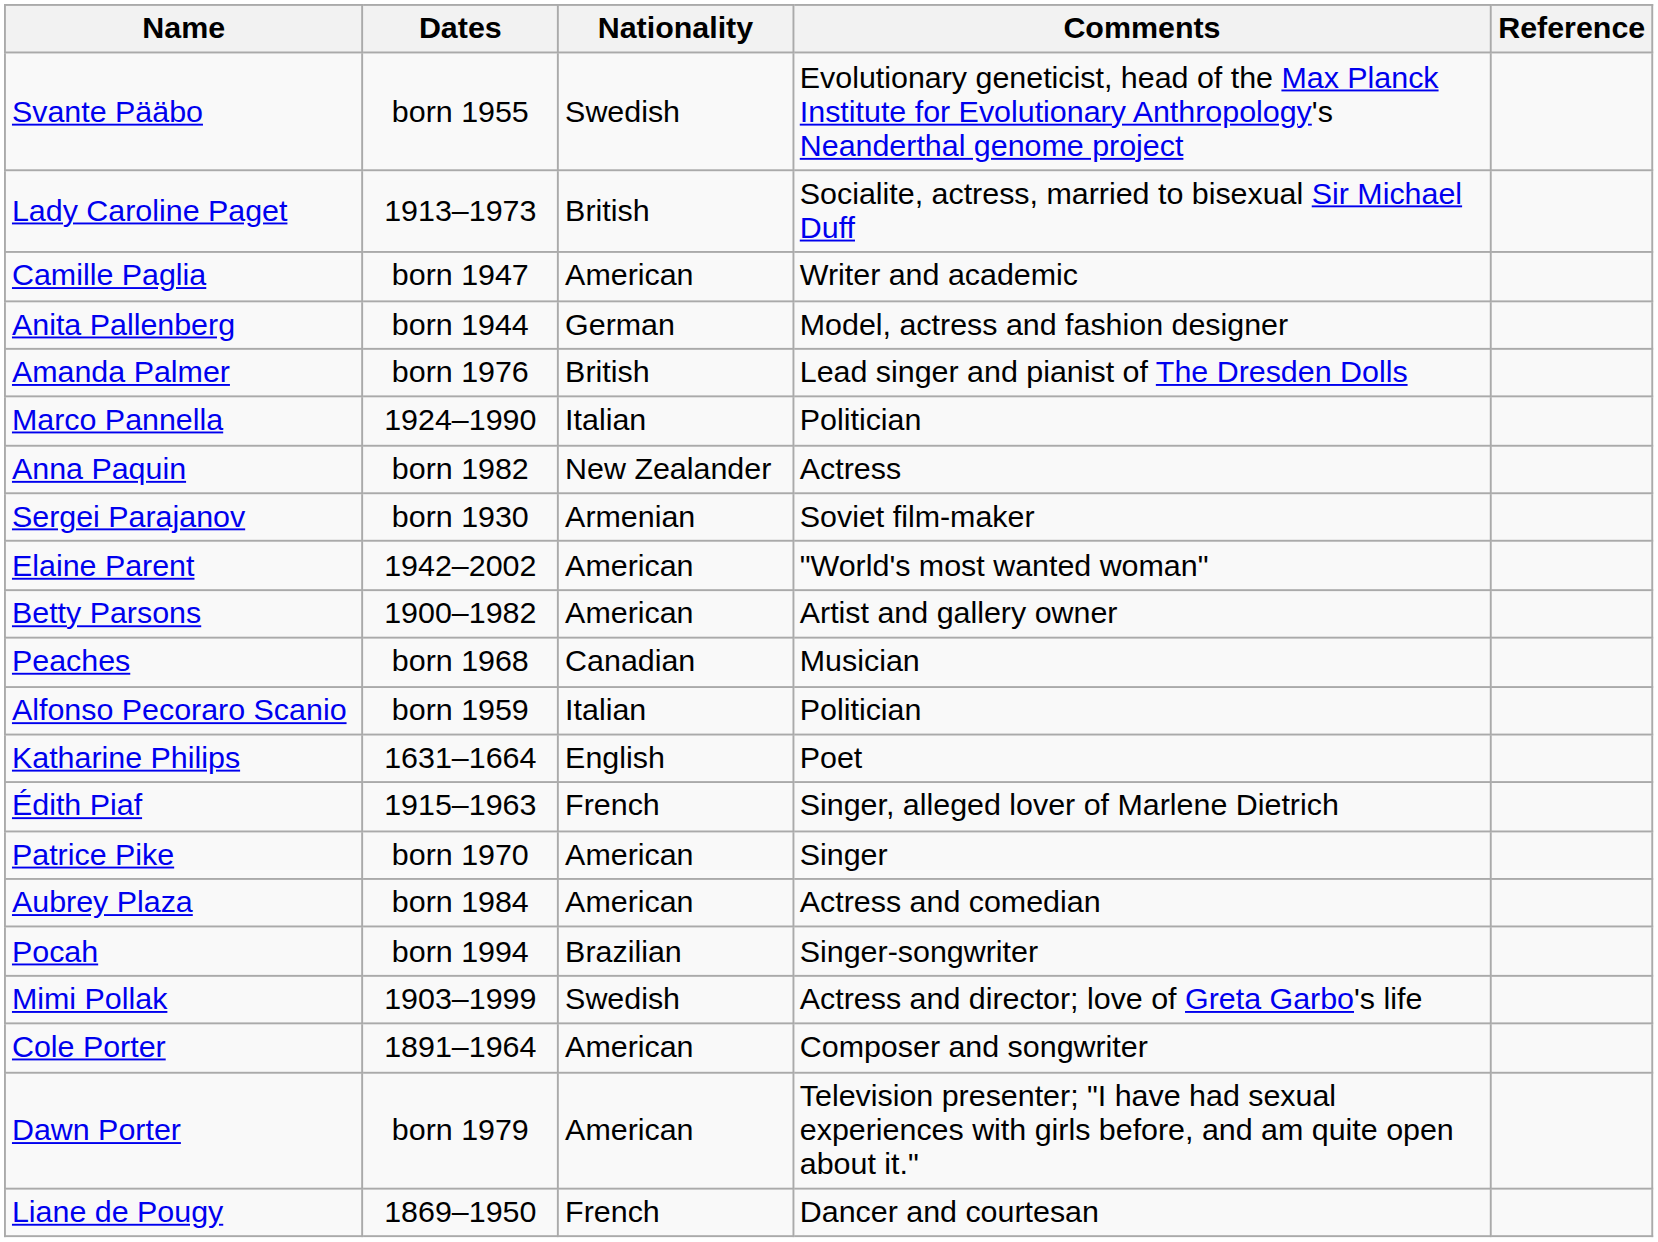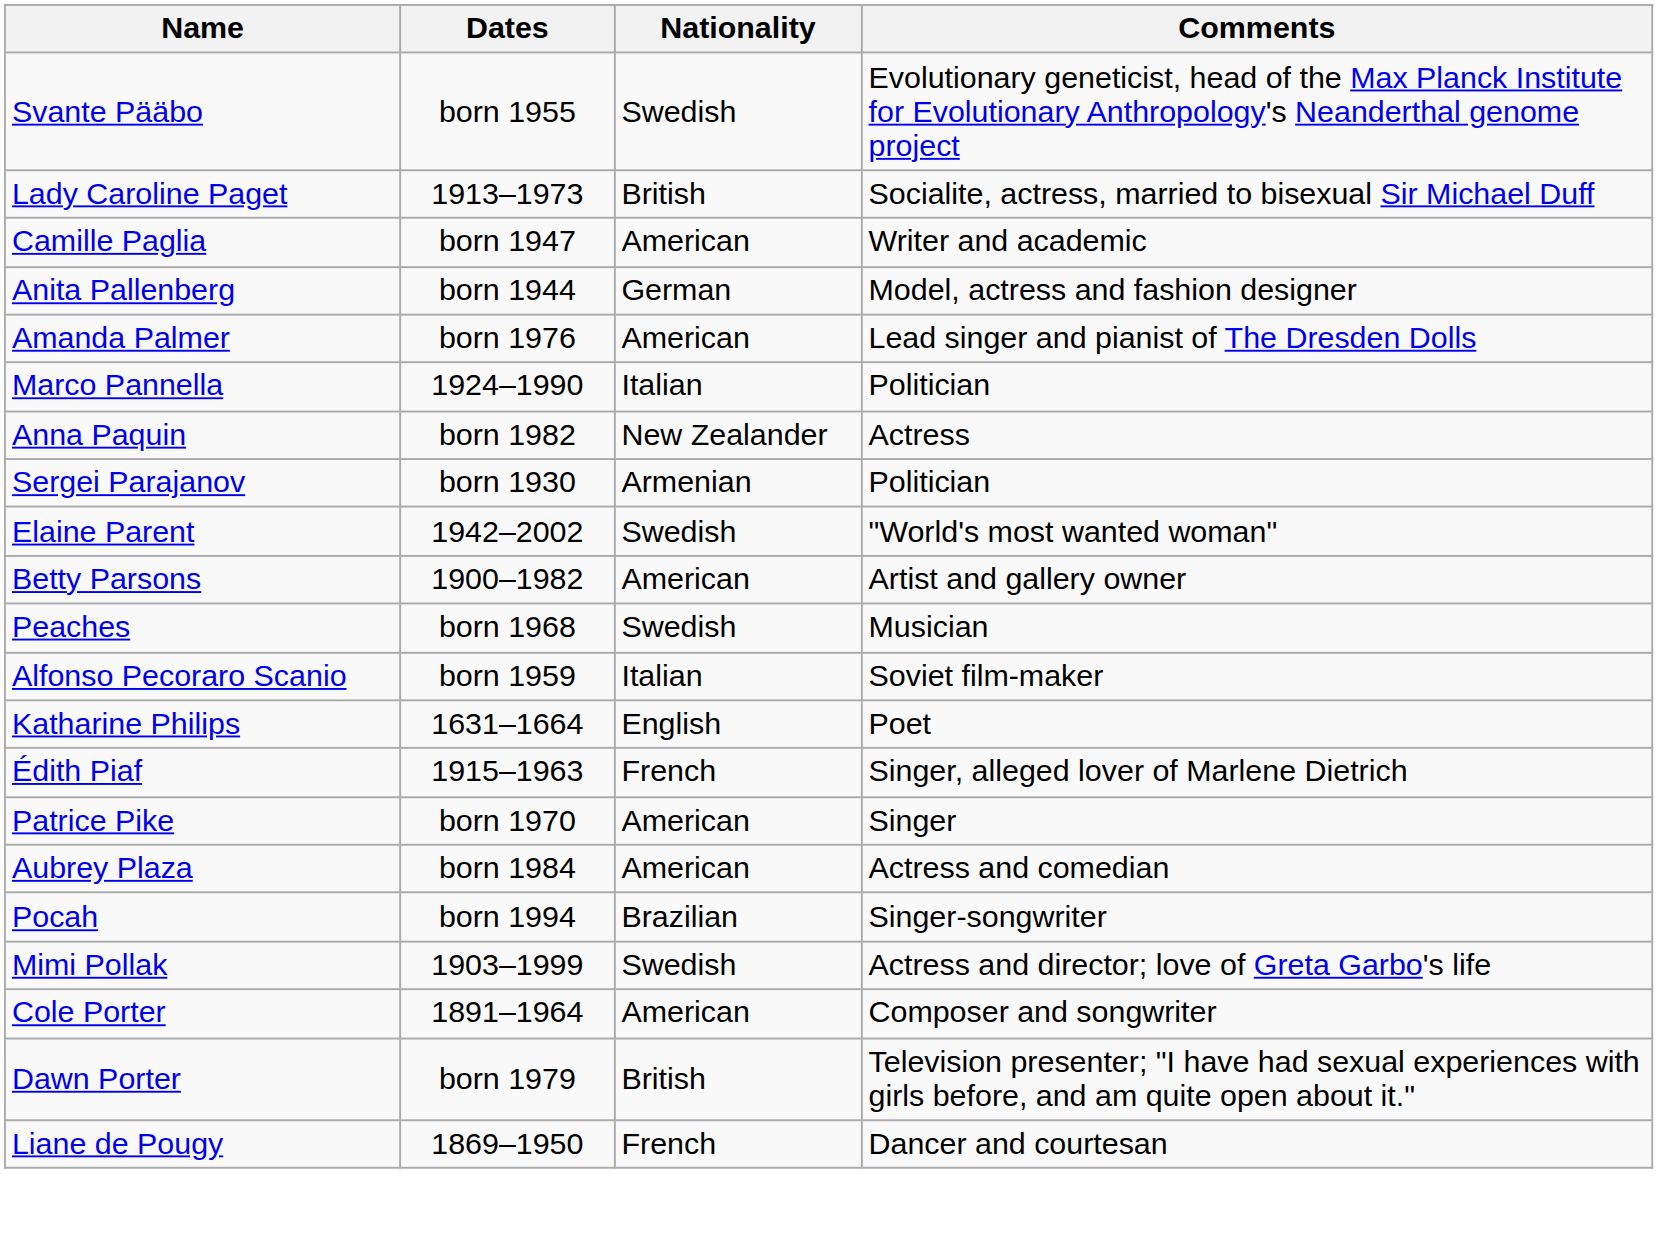- column: Reference
Amanda Palmer | Nationality: British -> American
Sergei Parajanov | Comments: Soviet film-maker -> Politician
Elaine Parent | Nationality: American -> Swedish
Peaches | Nationality: Canadian -> Swedish
Alfonso Pecoraro Scanio | Comments: Politician -> Soviet film-maker
Dawn Porter | Nationality: American -> British
